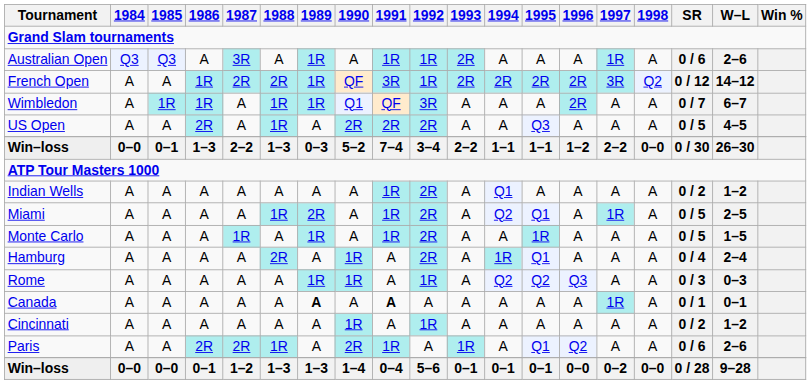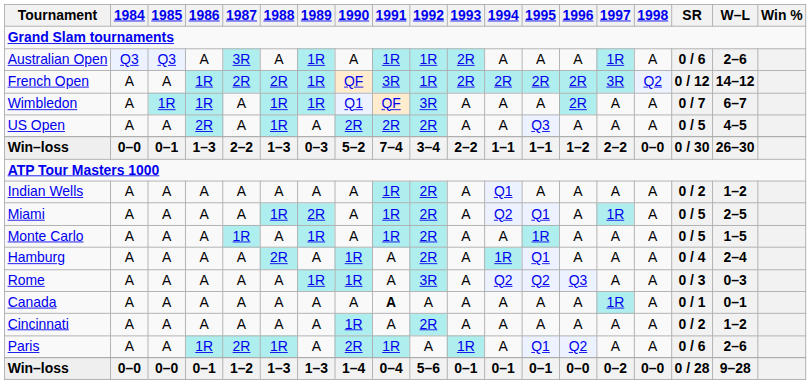Rome | 1992: 1R -> 3R
Canada | 1989: bold -> normal
Cincinnati | 1992: 1R -> 2R
Paris | 1986: 2R -> 1R
